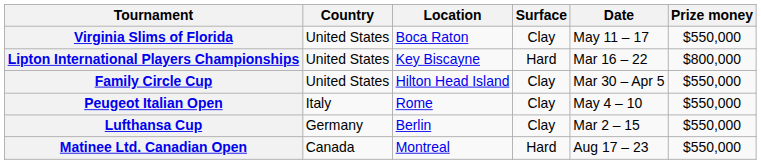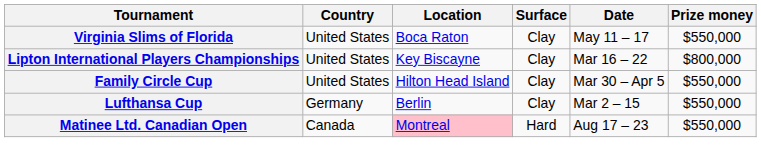Lipton International Players Championships | Surface: Hard -> Clay
- row: Peugeot Italian Open | Italy | Rome | Clay | May 4 – 10 | $550,000
Matinee Ltd. Canadian Open | Location: no background -> pink background
